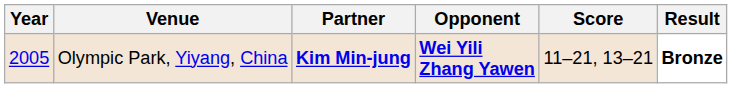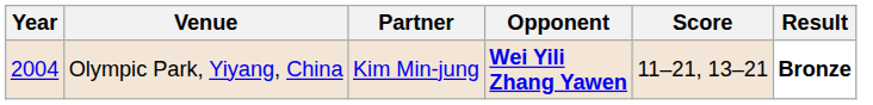Olympic Park, Yiyang, China | Year: 2005 -> 2004
Olympic Park, Yiyang, China | Partner: bold -> normal
